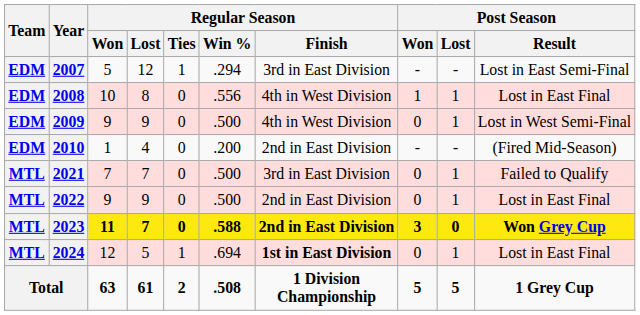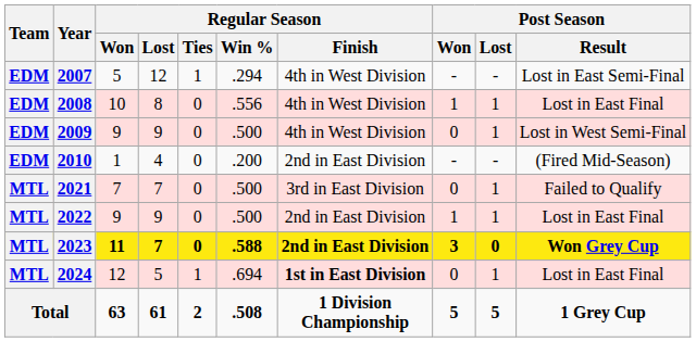2007 | Regular Season / Finish: 3rd in East Division -> 4th in West Division
2022 | Post Season / Won: 0 -> 1
